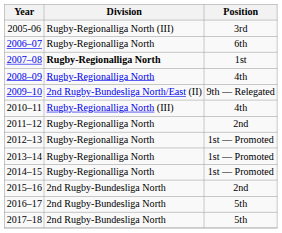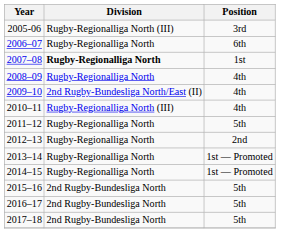2009–10 | Position: 9th — Relegated -> 4th
2011–12 | Position: 2nd -> 5th
2012–13 | Position: 1st — Promoted -> 2nd
2015–16 | Position: 2nd -> 5th
